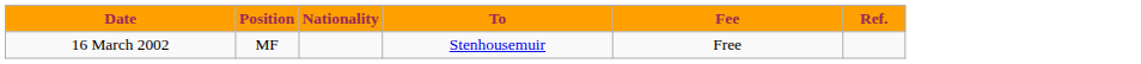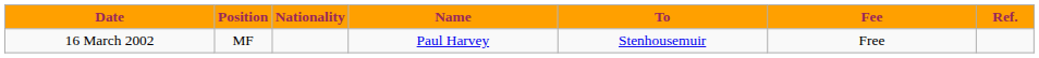+ column: Name | Paul Harvey
